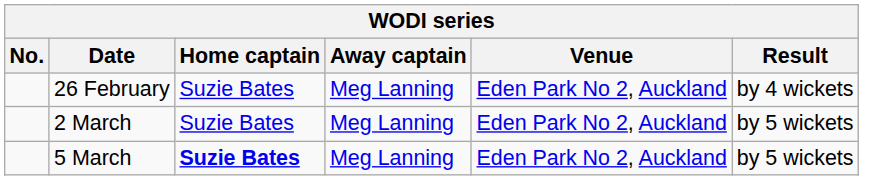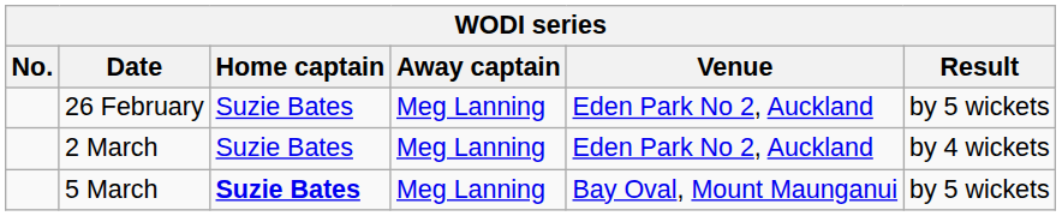26 February | Result: by 4 wickets -> by 5 wickets
2 March | Result: by 5 wickets -> by 4 wickets
5 March | Venue: Eden Park No 2, Auckland -> Bay Oval, Mount Maunganui
